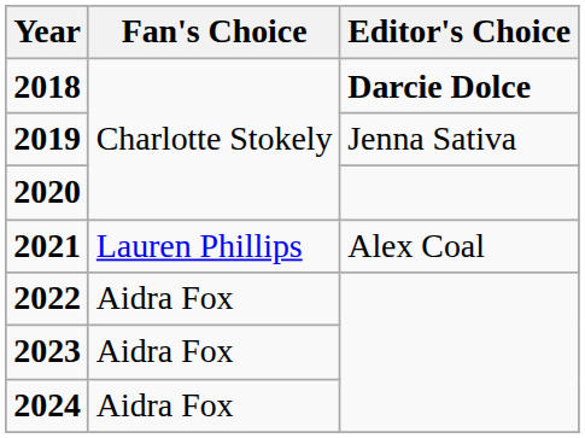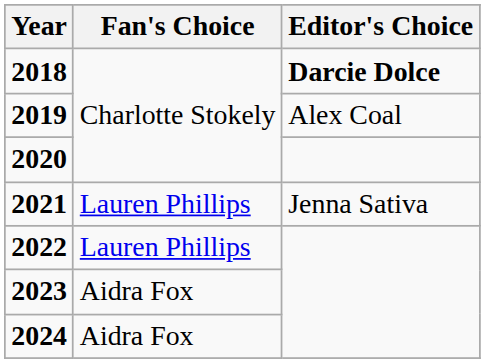2019 | Editor's Choice: Jenna Sativa -> Alex Coal
2021 | Editor's Choice: Alex Coal -> Jenna Sativa
2022 | Fan's Choice: Aidra Fox -> Lauren Phillips
